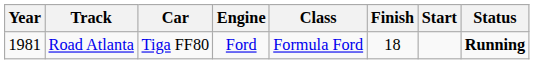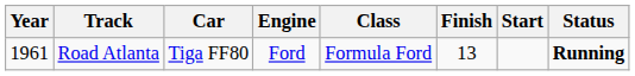Road Atlanta | Year: 1981 -> 1961
Road Atlanta | Finish: 18 -> 13
